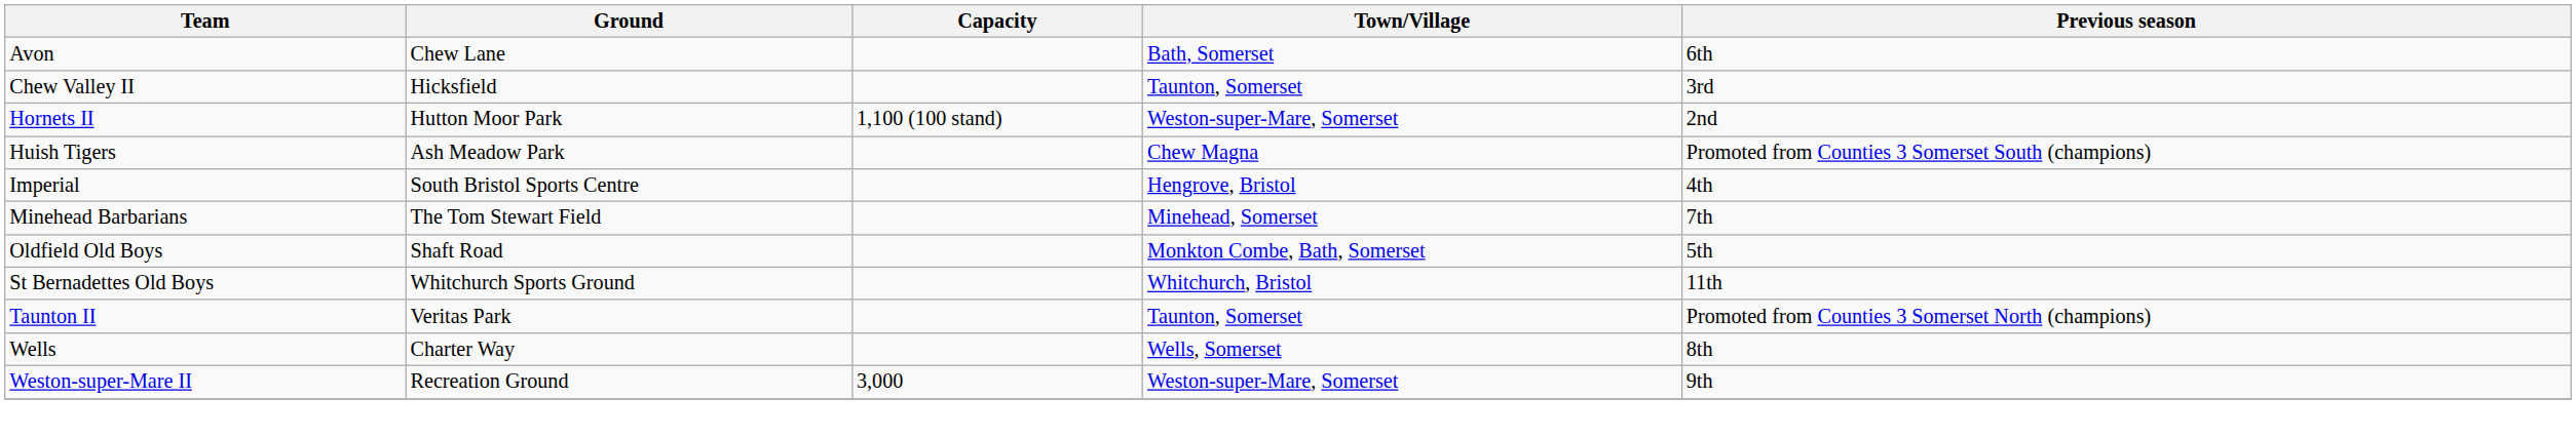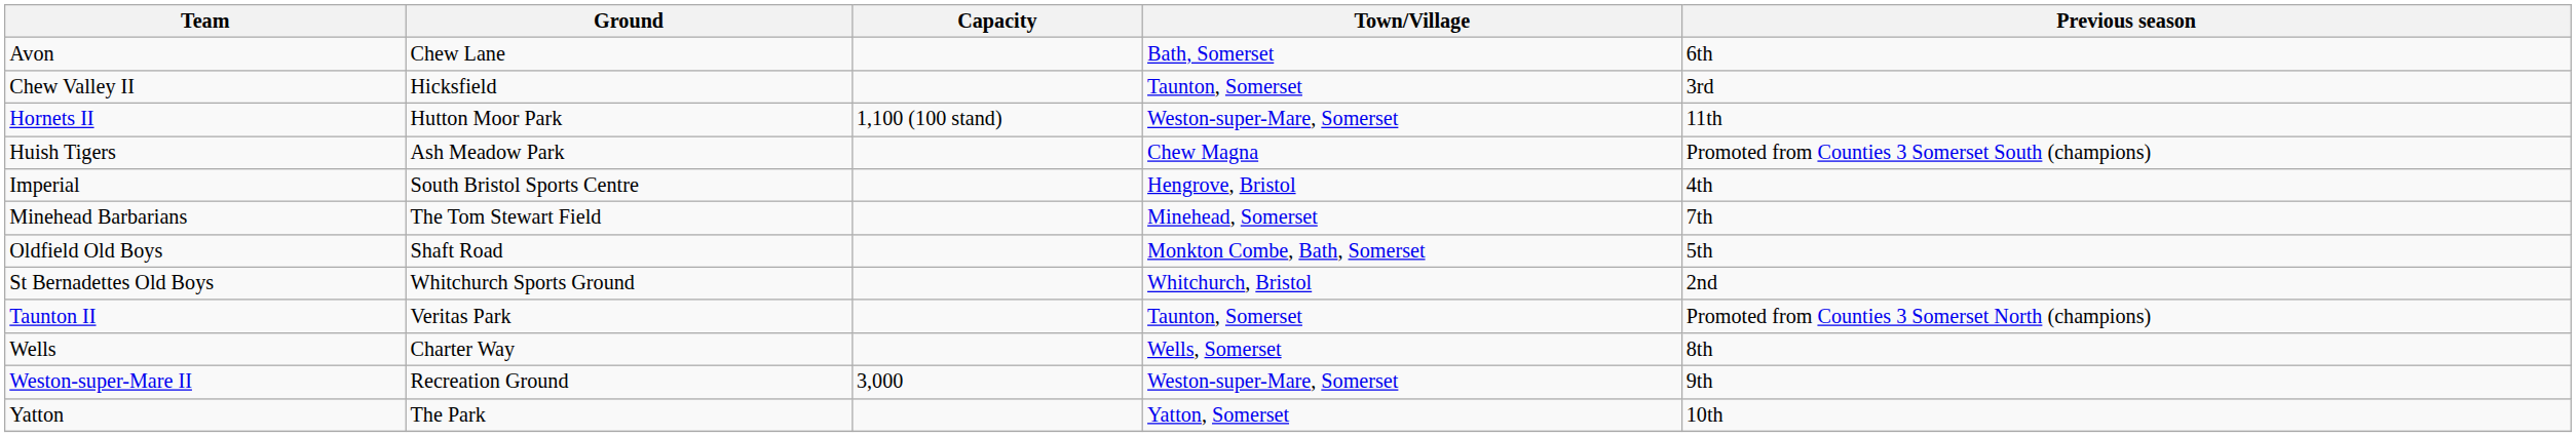Hornets II | Previous season: 2nd -> 11th
St Bernadettes Old Boys | Previous season: 11th -> 2nd
+ row: Yatton | The Park | Yatton, Somerset | 10th
